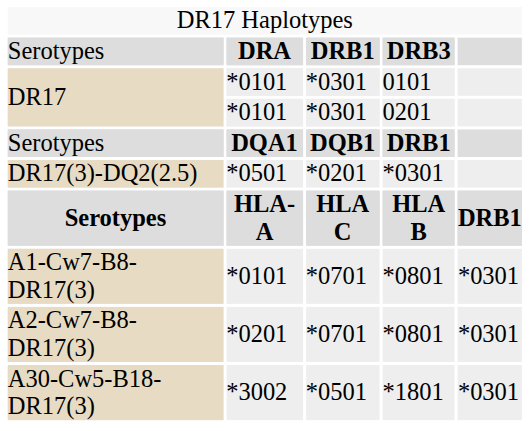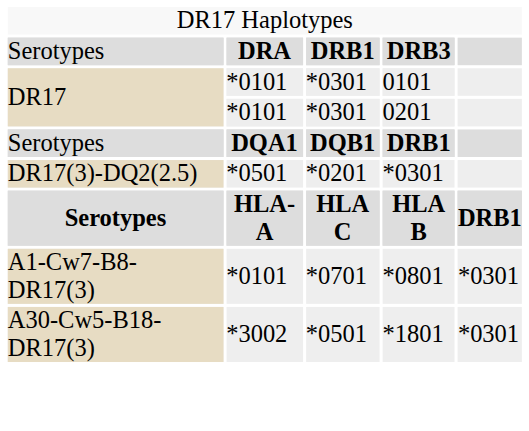- row: A2-Cw7-B8-DR17(3) | *0201 | *0701 | *0801 | *0301
